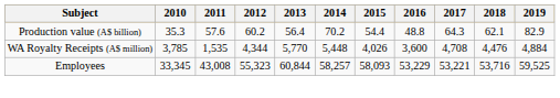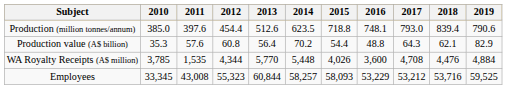+ row: Production (million tonnes/annum) | 385.0 | 397.6 | 454.4 | 512.6 | 623.5 | 718.8 | 748.1 | 793.0 | 839.4 | 790.6
Production value (A$ billion) | 2012: 60.2 -> 60.8
Employees | 2017: 53,221 -> 53,212
